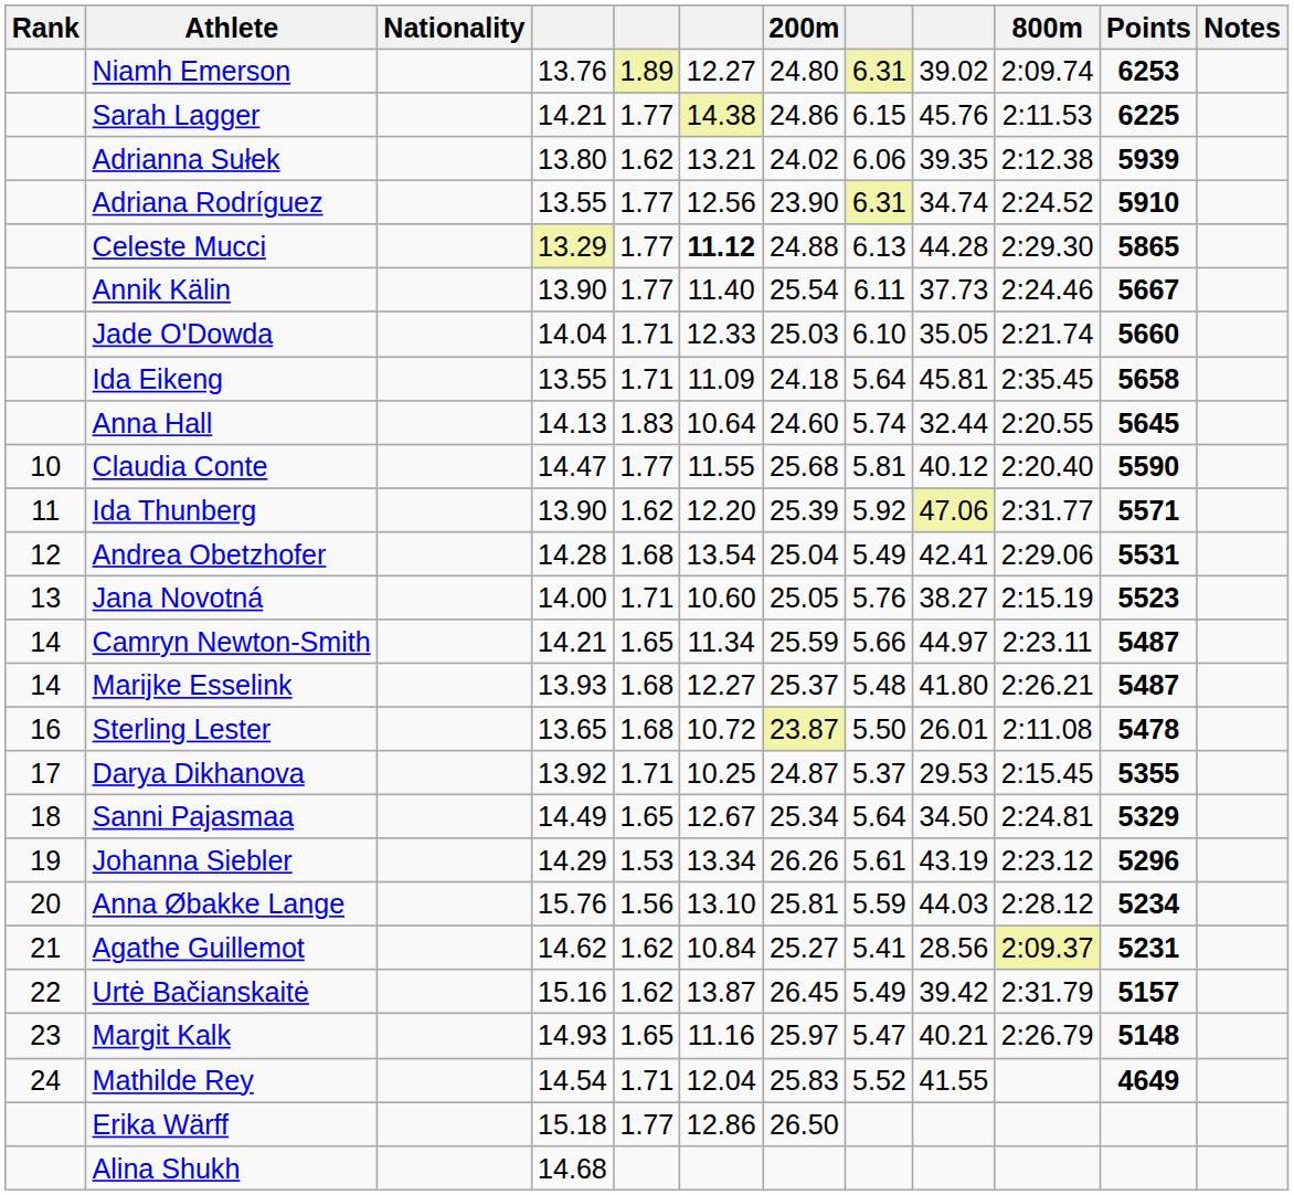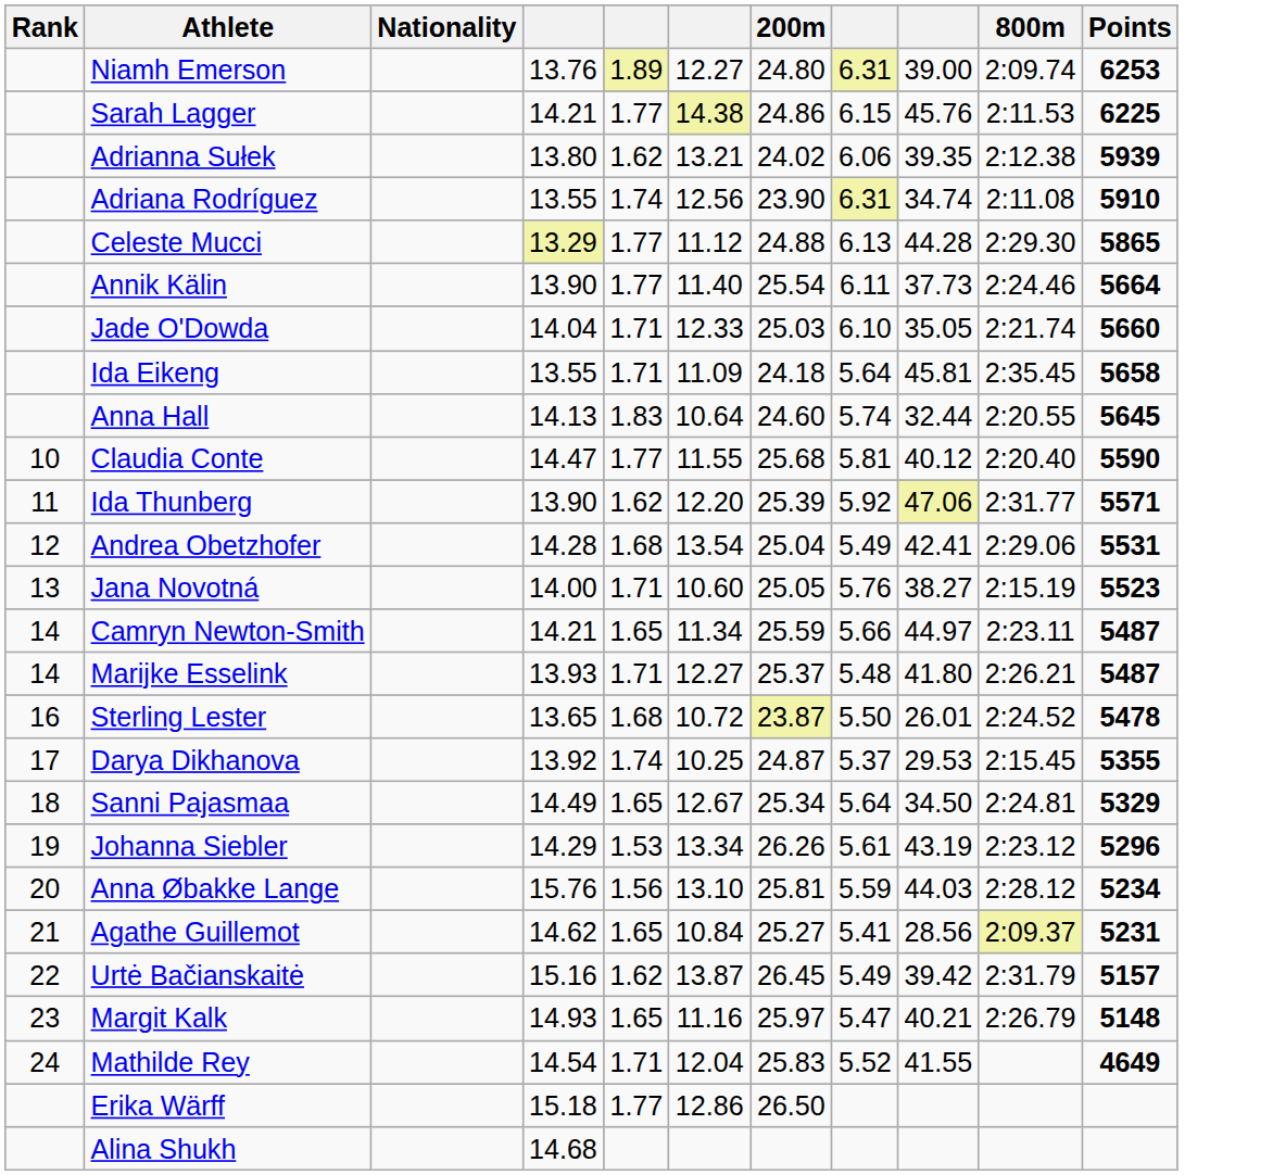- column: Notes
Niamh Emerson | column 9: 39.02 -> 39.00
Adriana Rodríguez | column 5: 1.77 -> 1.74
Adriana Rodríguez | 800m: 2:24.52 -> 2:11.08
Celeste Mucci | column 6: bold -> normal
Annik Kälin | Points: 5667 -> 5664
Marijke Esselink | column 5: 1.68 -> 1.71
Sterling Lester | 800m: 2:11.08 -> 2:24.52
Darya Dikhanova | column 5: 1.71 -> 1.74
Agathe Guillemot | column 5: 1.62 -> 1.65
